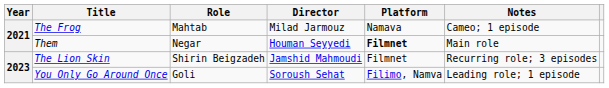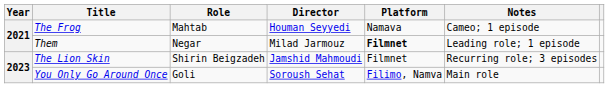The Frog | Director: Milad Jarmouz -> Houman Seyyedi
Them | Director: Houman Seyyedi -> Milad Jarmouz
Them | Notes: Main role -> Leading role; 1 episode
You Only Go Around Once | Notes: Leading role; 1 episode -> Main role
